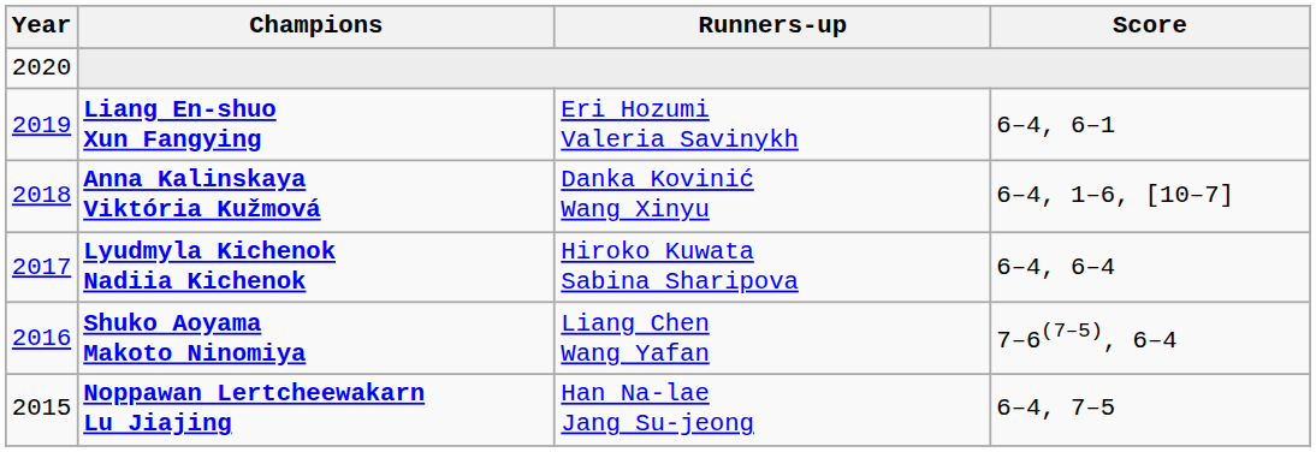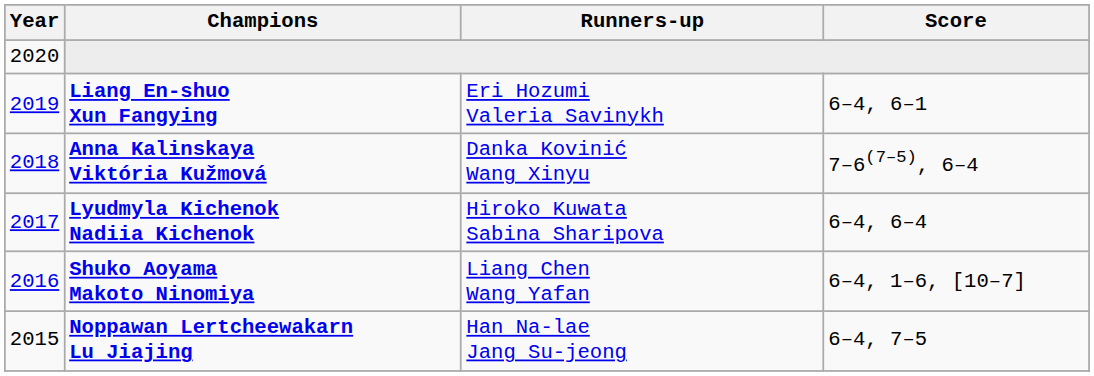Anna Kalinskaya Viktória Kužmová | Score: 6–4, 1–6, [10–7] -> 7–6(7–5), 6–4
Shuko Aoyama Makoto Ninomiya | Score: 7–6(7–5), 6–4 -> 6–4, 1–6, [10–7]
